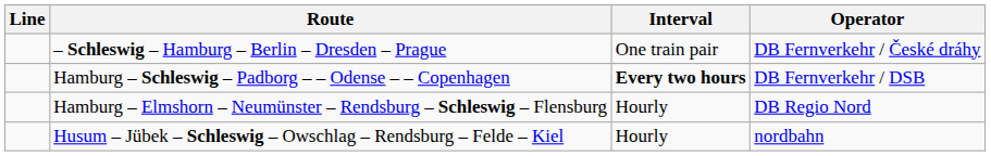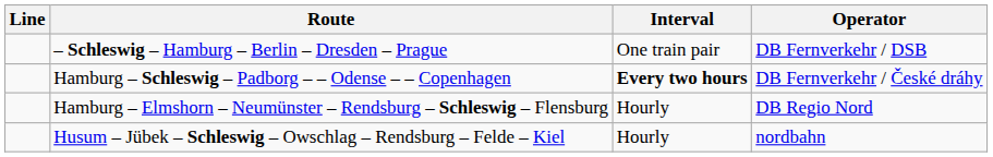– Schleswig – Hamburg – Berlin – Dresden – Prague | Operator: DB Fernverkehr / České dráhy -> DB Fernverkehr / DSB
Hamburg – Schleswig – Padborg – – Odense – – Copenhagen | Operator: DB Fernverkehr / DSB -> DB Fernverkehr / České dráhy
